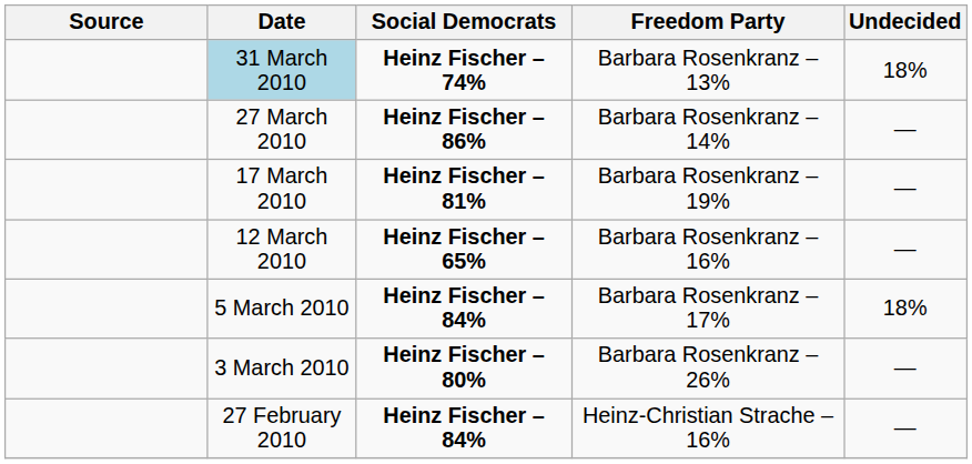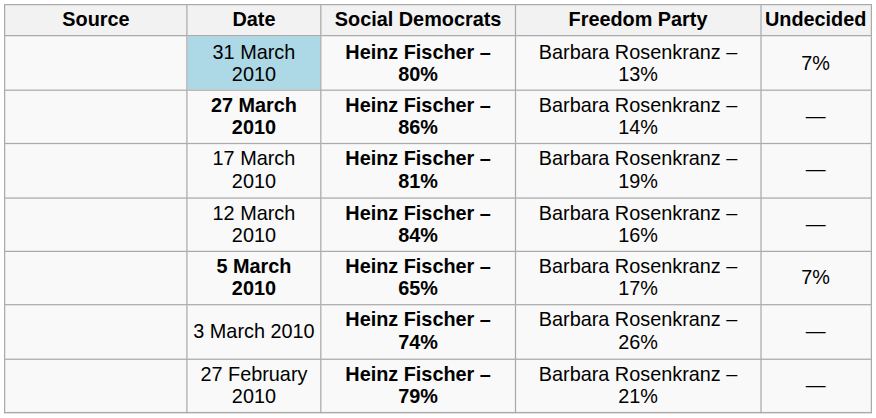Barbara Rosenkranz – 13% | Social Democrats: Heinz Fischer – 74% -> Heinz Fischer – 80%
Barbara Rosenkranz – 13% | Undecided: 18% -> 7%
Barbara Rosenkranz – 14% | Date: normal -> bold
Barbara Rosenkranz – 16% | Social Democrats: Heinz Fischer – 65% -> Heinz Fischer – 84%
Barbara Rosenkranz – 17% | Date: normal -> bold
Barbara Rosenkranz – 17% | Social Democrats: Heinz Fischer – 84% -> Heinz Fischer – 65%
Barbara Rosenkranz – 17% | Undecided: 18% -> 7%
Barbara Rosenkranz – 26% | Social Democrats: Heinz Fischer – 80% -> Heinz Fischer – 74%
+ row: 27 February 2010 | Heinz Fischer – 79% | Barbara Rosenkranz – 21% | —
- row: 27 February 2010 | Heinz Fischer – 84% | Heinz-Christian Strache – 16% | —
